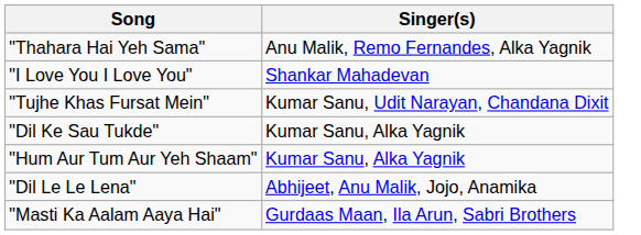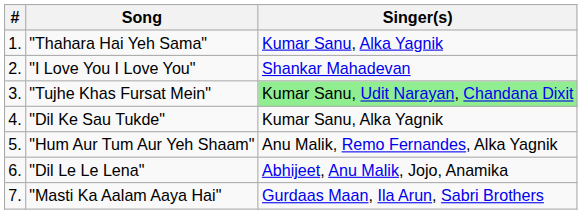+ column: # | 1. | 2. | 3. | 4. | 5. | 6. | 7.
"Thahara Hai Yeh Sama" | Singer(s): Anu Malik, Remo Fernandes, Alka Yagnik -> Kumar Sanu, Alka Yagnik
"Tujhe Khas Fursat Mein" | Singer(s): no background -> lightgreen background
"Hum Aur Tum Aur Yeh Shaam" | Singer(s): Kumar Sanu, Alka Yagnik -> Anu Malik, Remo Fernandes, Alka Yagnik
